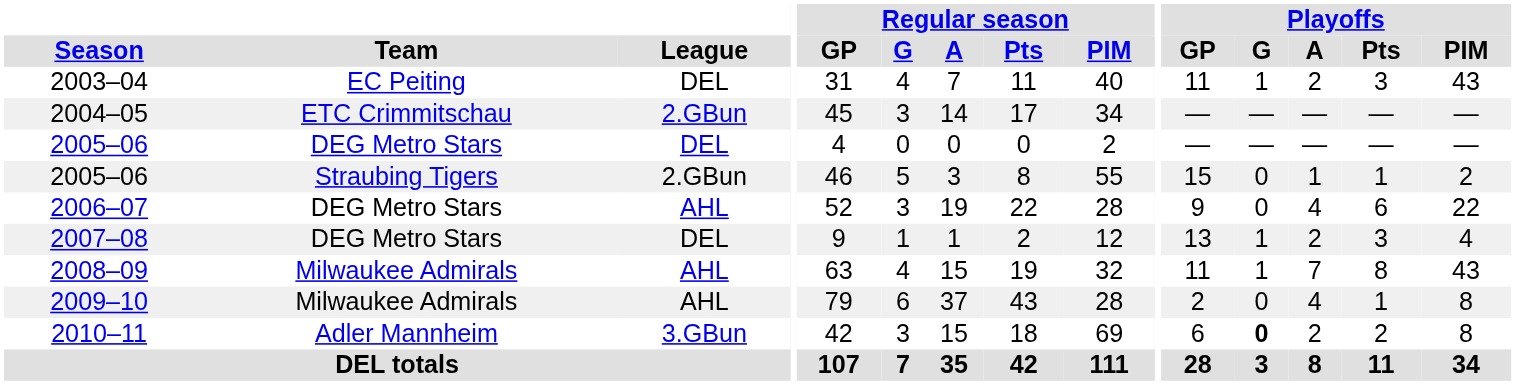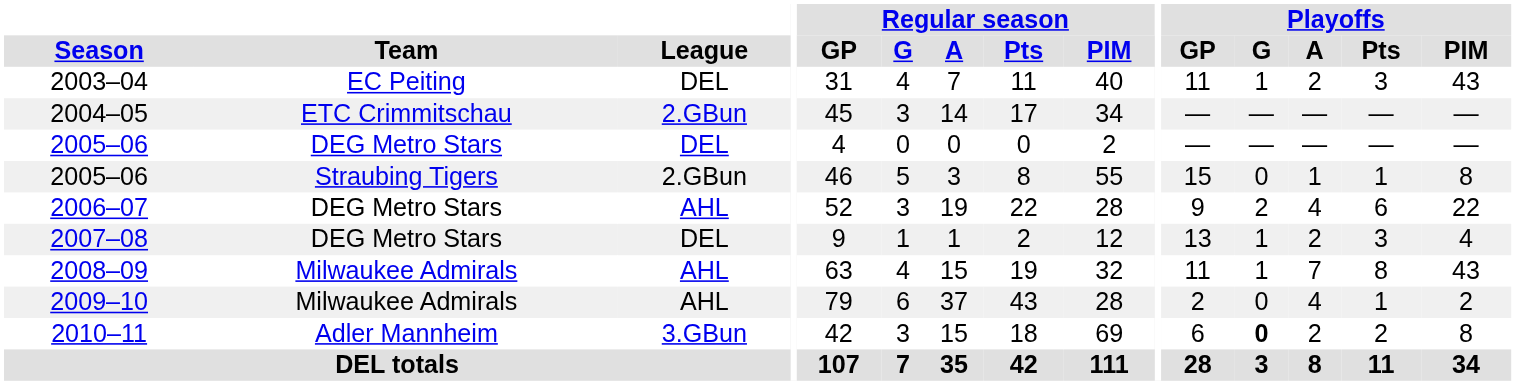2005–06 / Straubing Tigers | Playoffs / PIM: 2 -> 8
2006–07 | Playoffs / G: 0 -> 2
2009–10 | Playoffs / PIM: 8 -> 2
